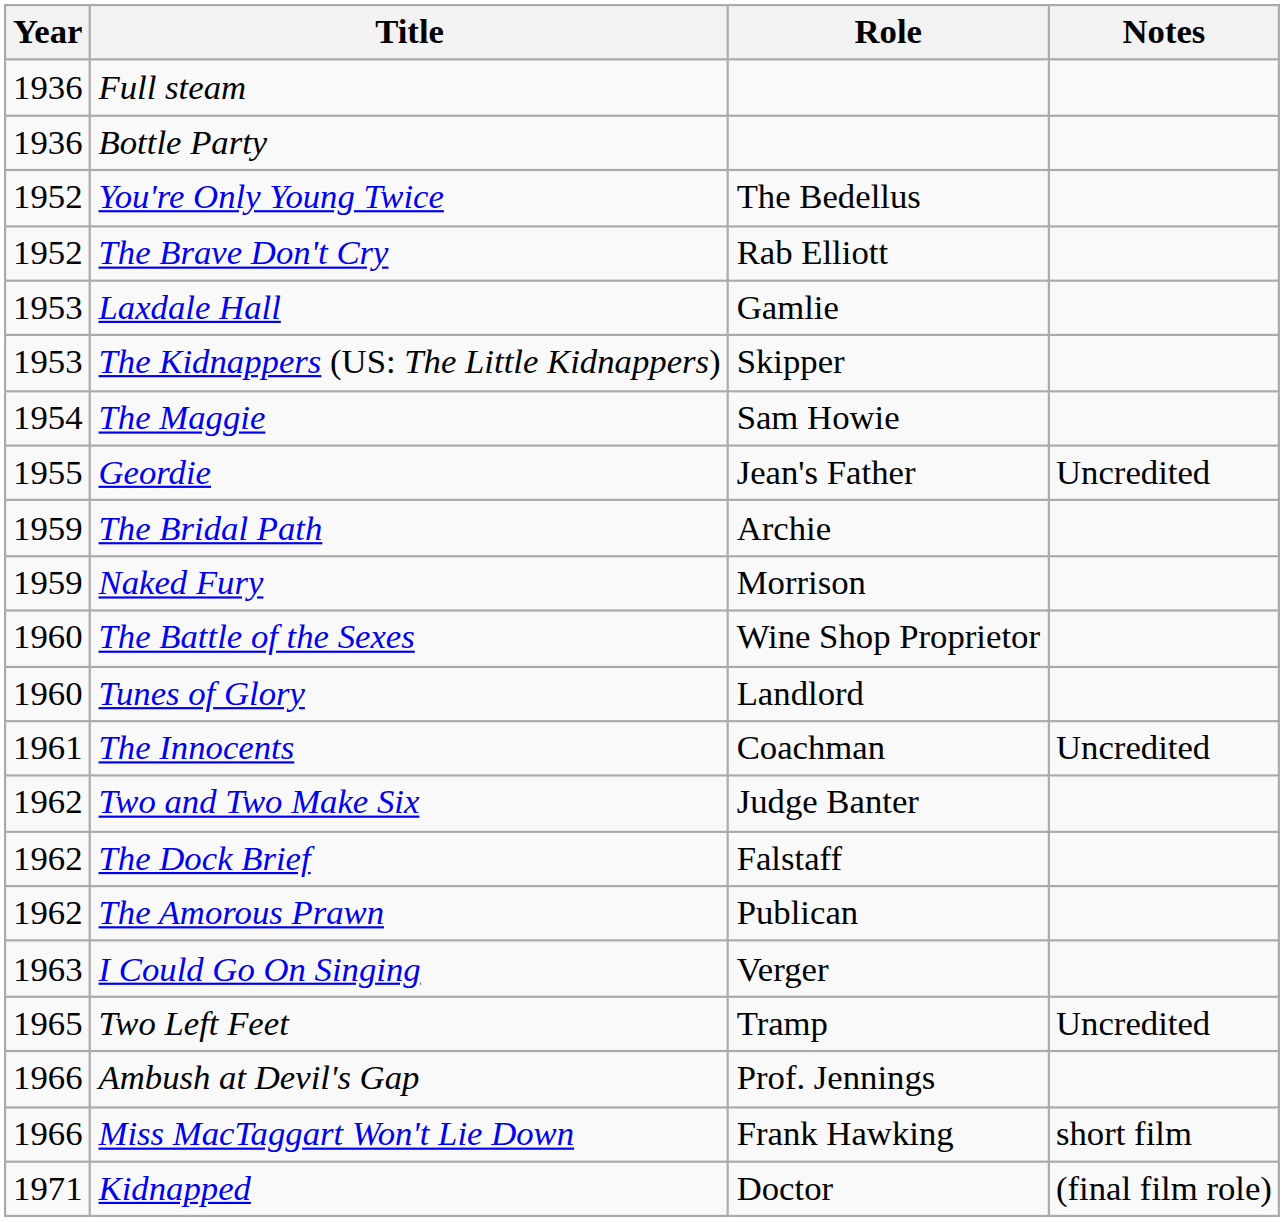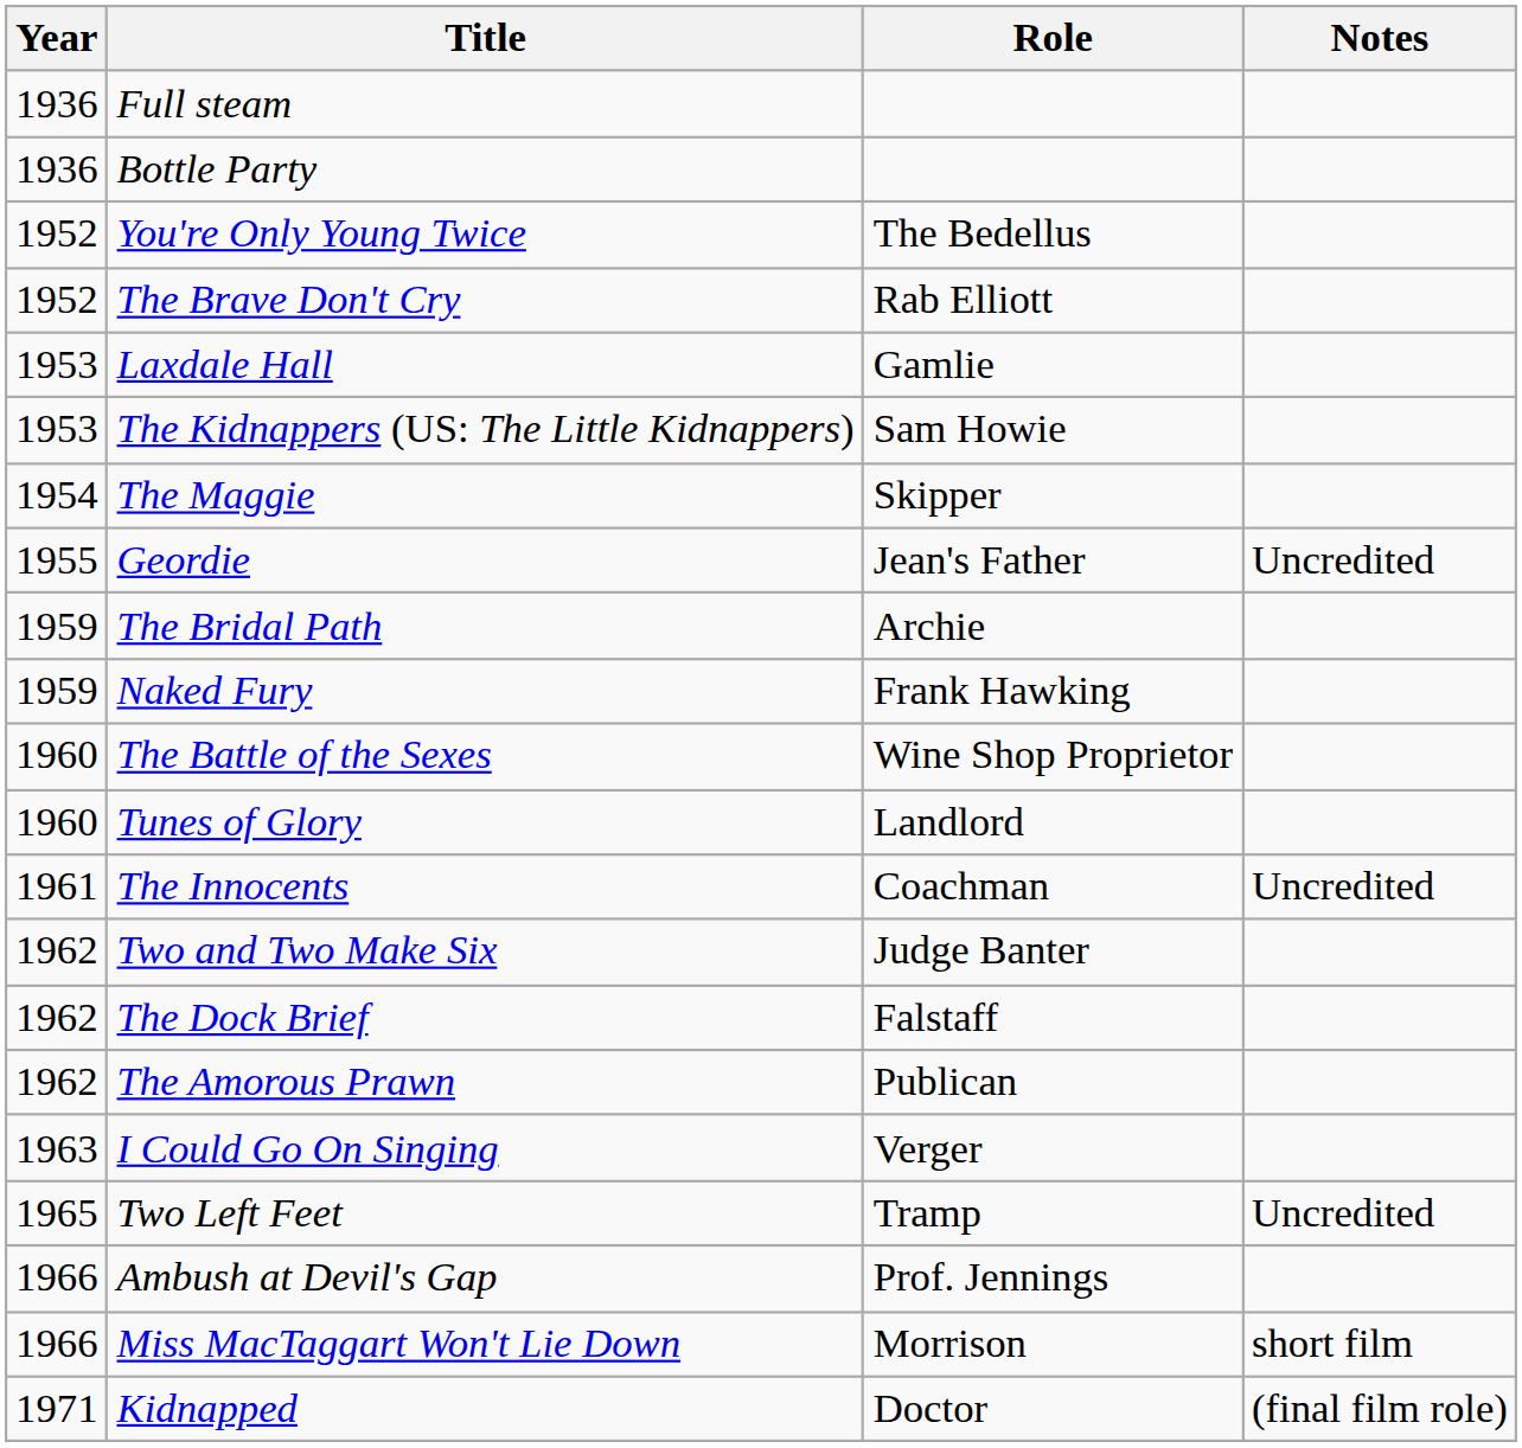The Kidnappers (US: The Little Kidnappers) | Role: Skipper -> Sam Howie
The Maggie | Role: Sam Howie -> Skipper
Naked Fury | Role: Morrison -> Frank Hawking
Miss MacTaggart Won't Lie Down | Role: Frank Hawking -> Morrison
